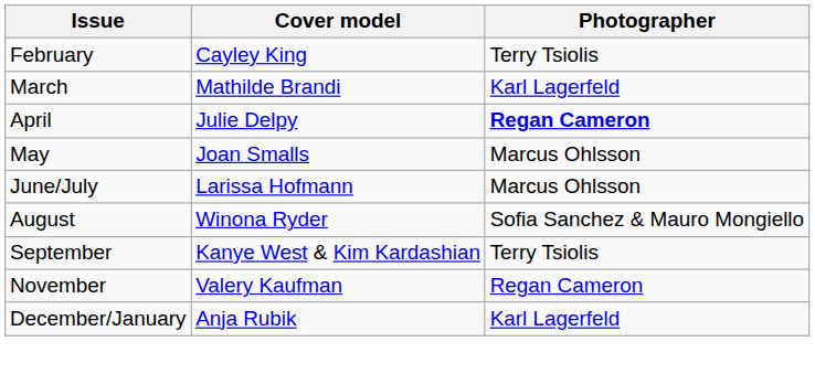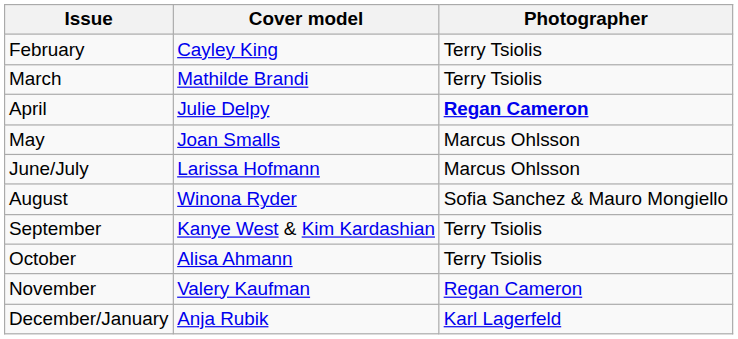March | Photographer: Karl Lagerfeld -> Terry Tsiolis
+ row: October | Alisa Ahmann | Terry Tsiolis
